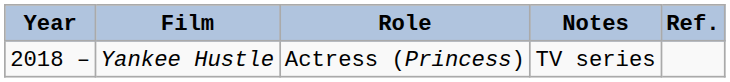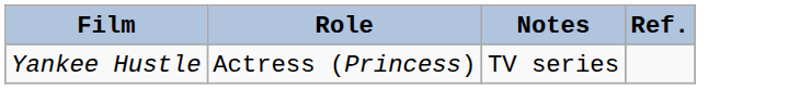- column: Year | 2018 –
